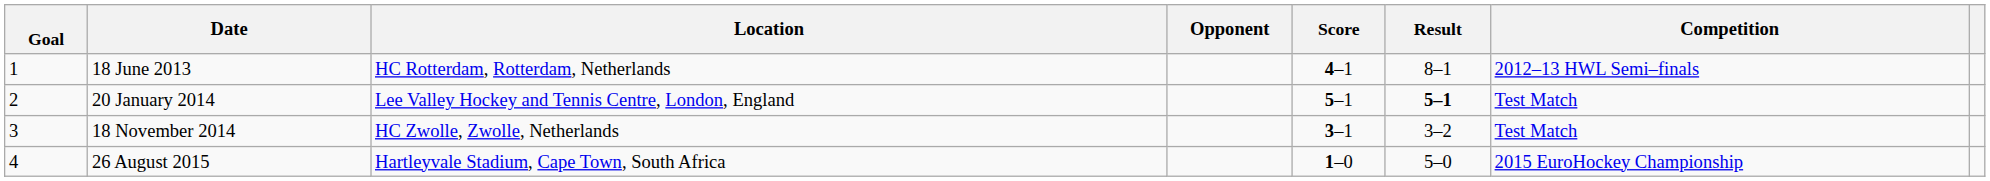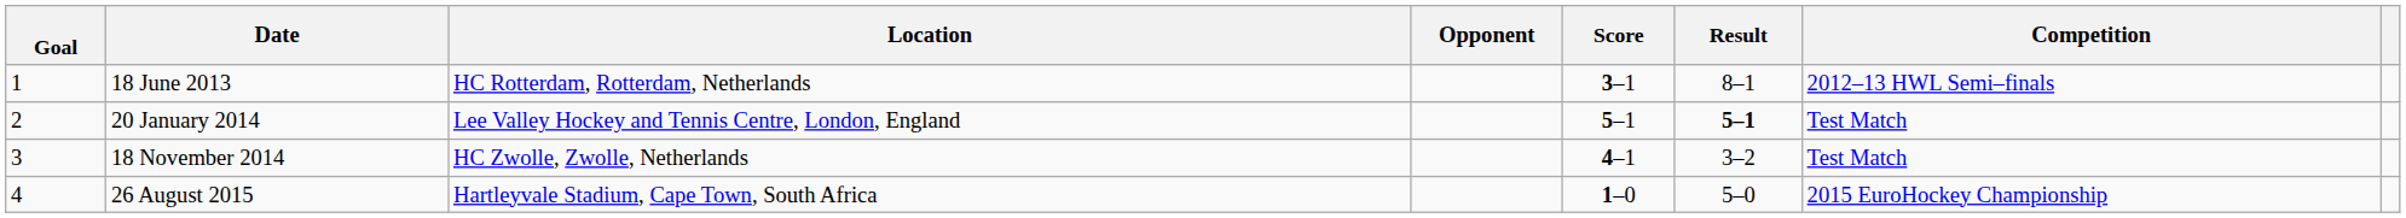18 June 2013 | Score: 4–1 -> 3–1
18 November 2014 | Score: 3–1 -> 4–1
